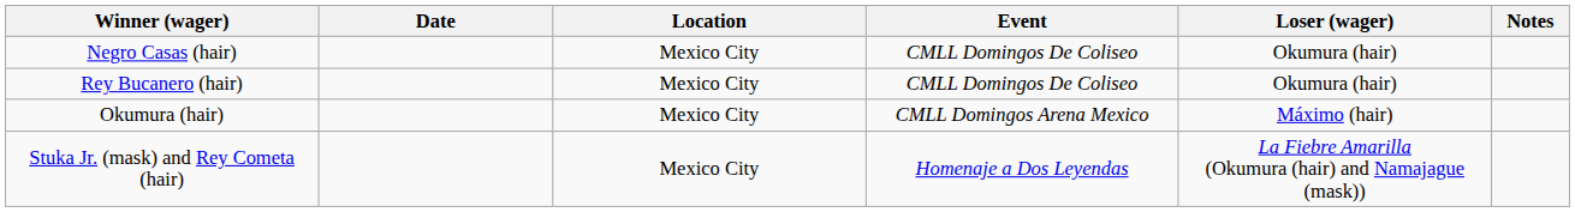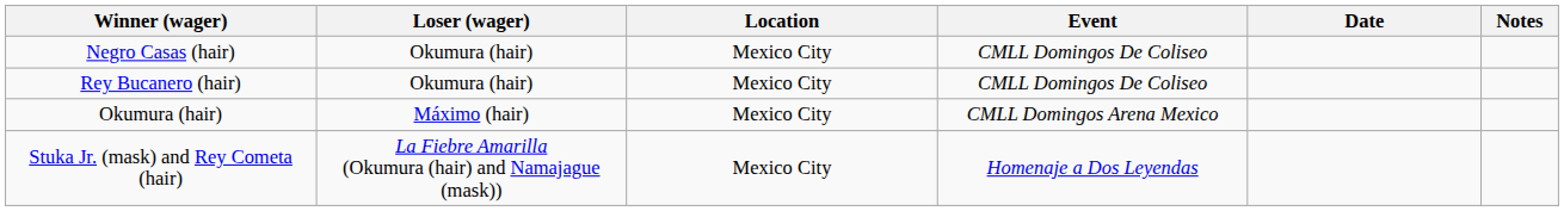columns swapped: Loser (wager) <-> Date
